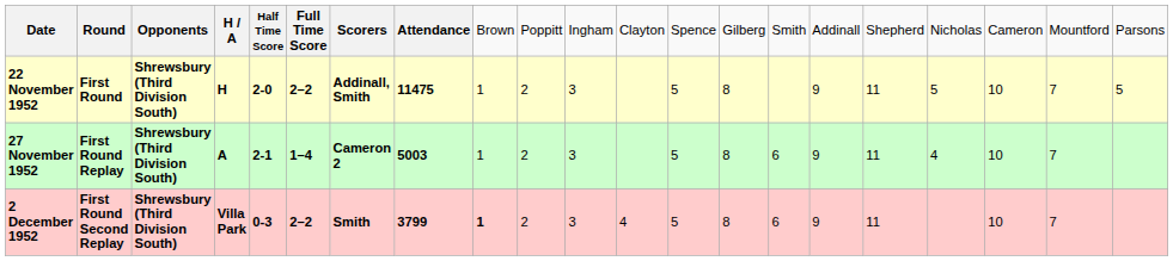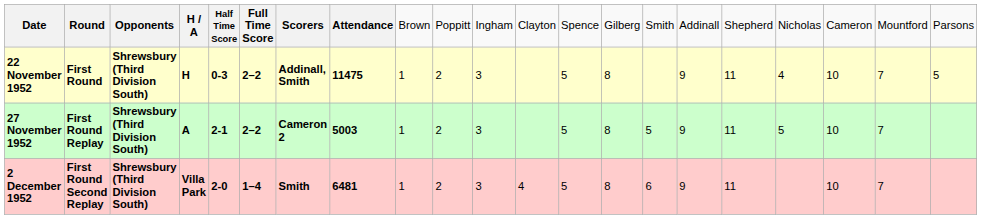22 November 1952 | column 5: 2-0 -> 0-3
22 November 1952 | column 18: 5 -> 4
27 November 1952 | column 6: 1–4 -> 2–2
27 November 1952 | column 15: 6 -> 5
27 November 1952 | column 18: 4 -> 5
2 December 1952 | column 5: 0-3 -> 2-0
2 December 1952 | column 6: 2–2 -> 1–4
2 December 1952 | column 8: 3799 -> 6481
2 December 1952 | column 9: bold -> normal
